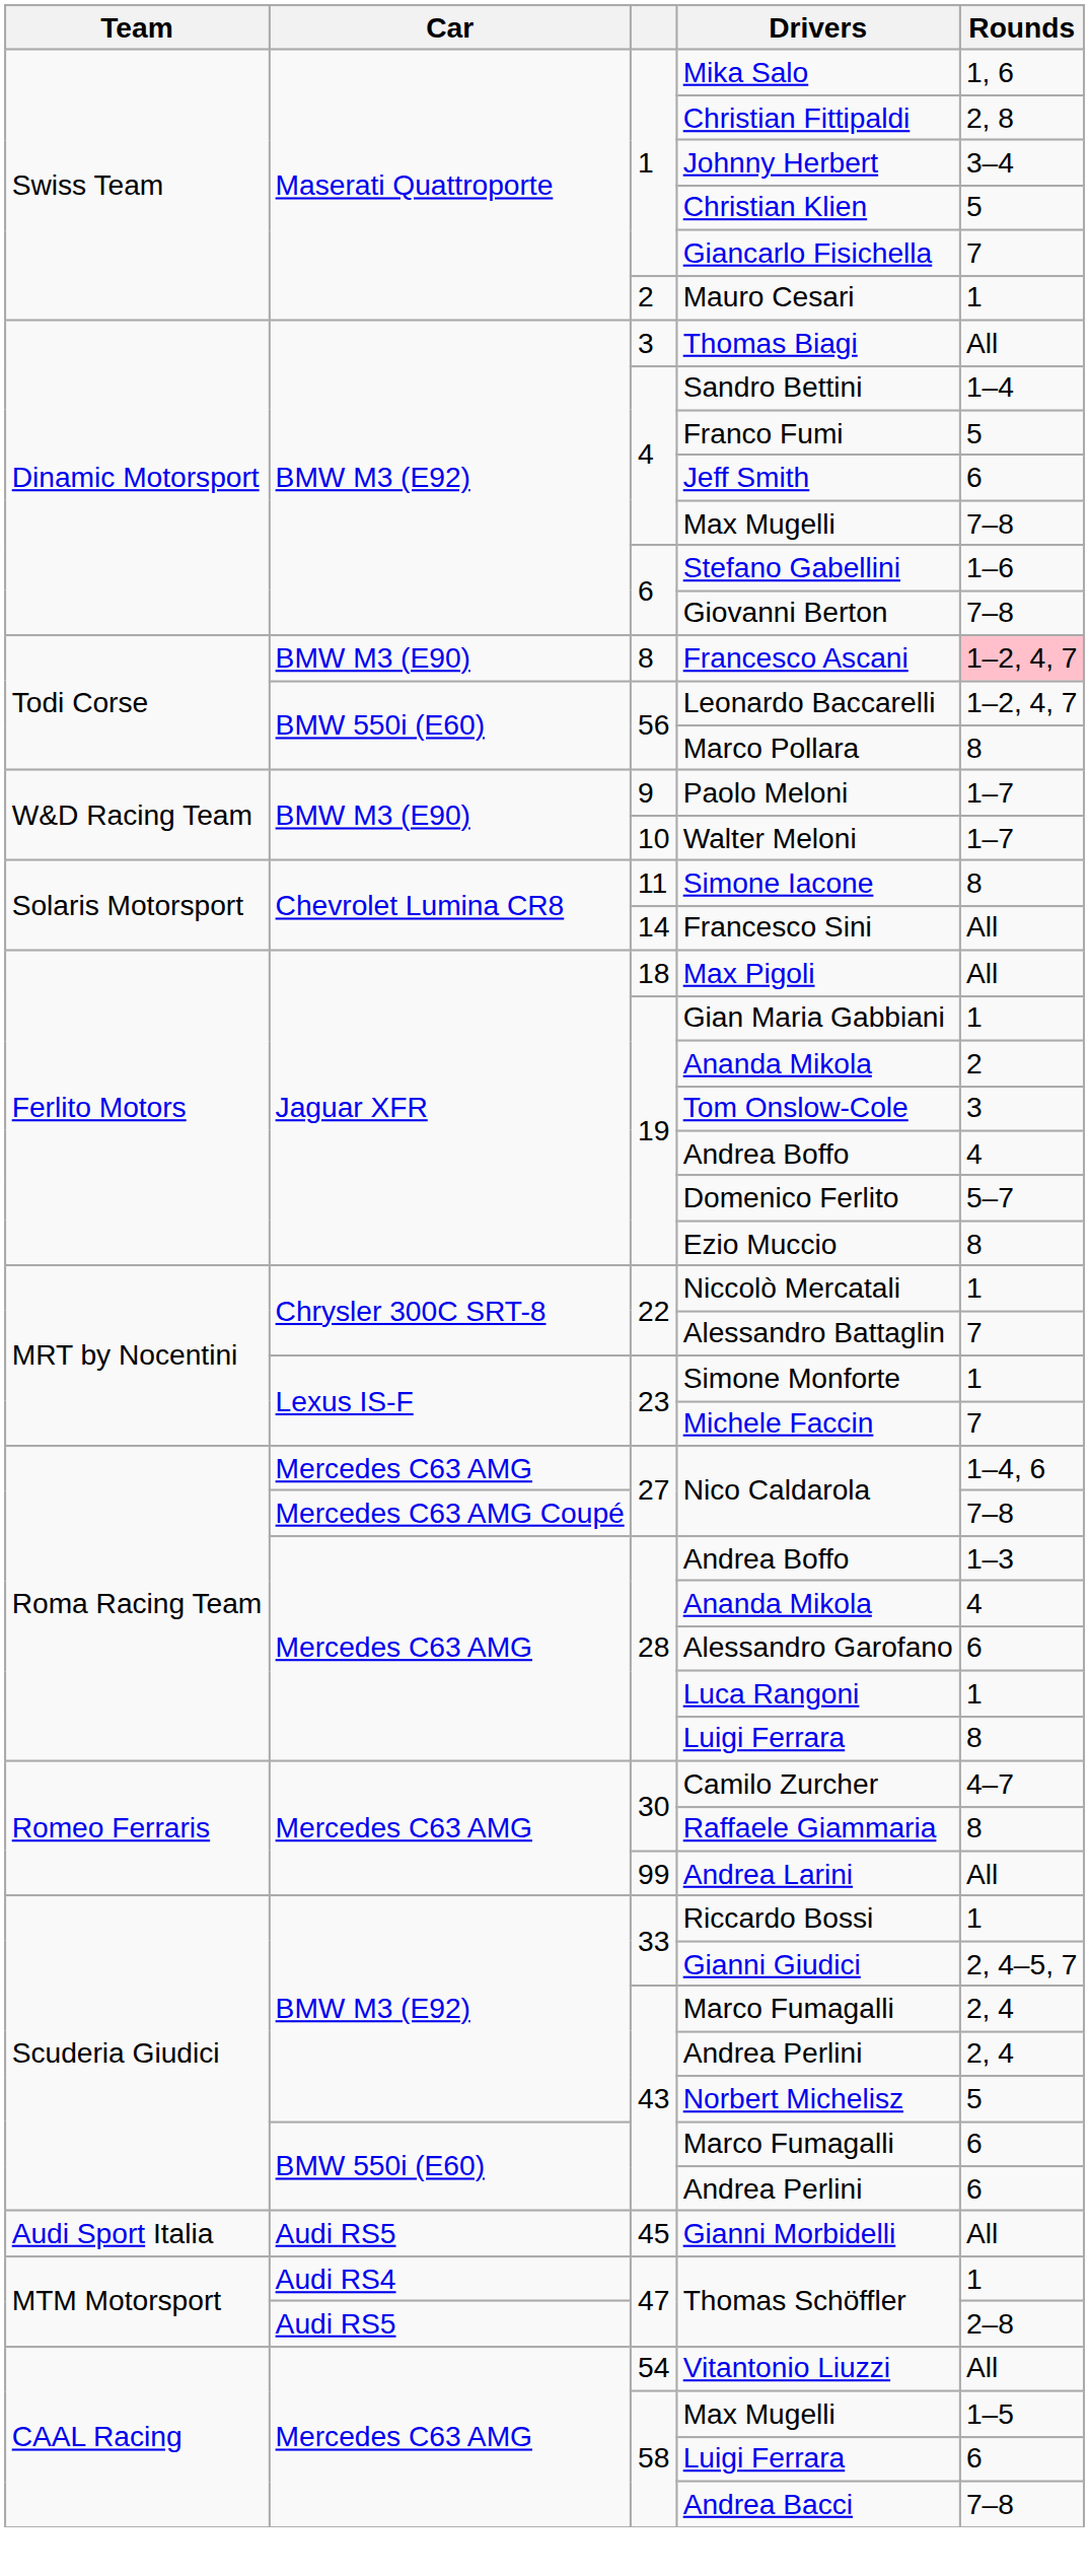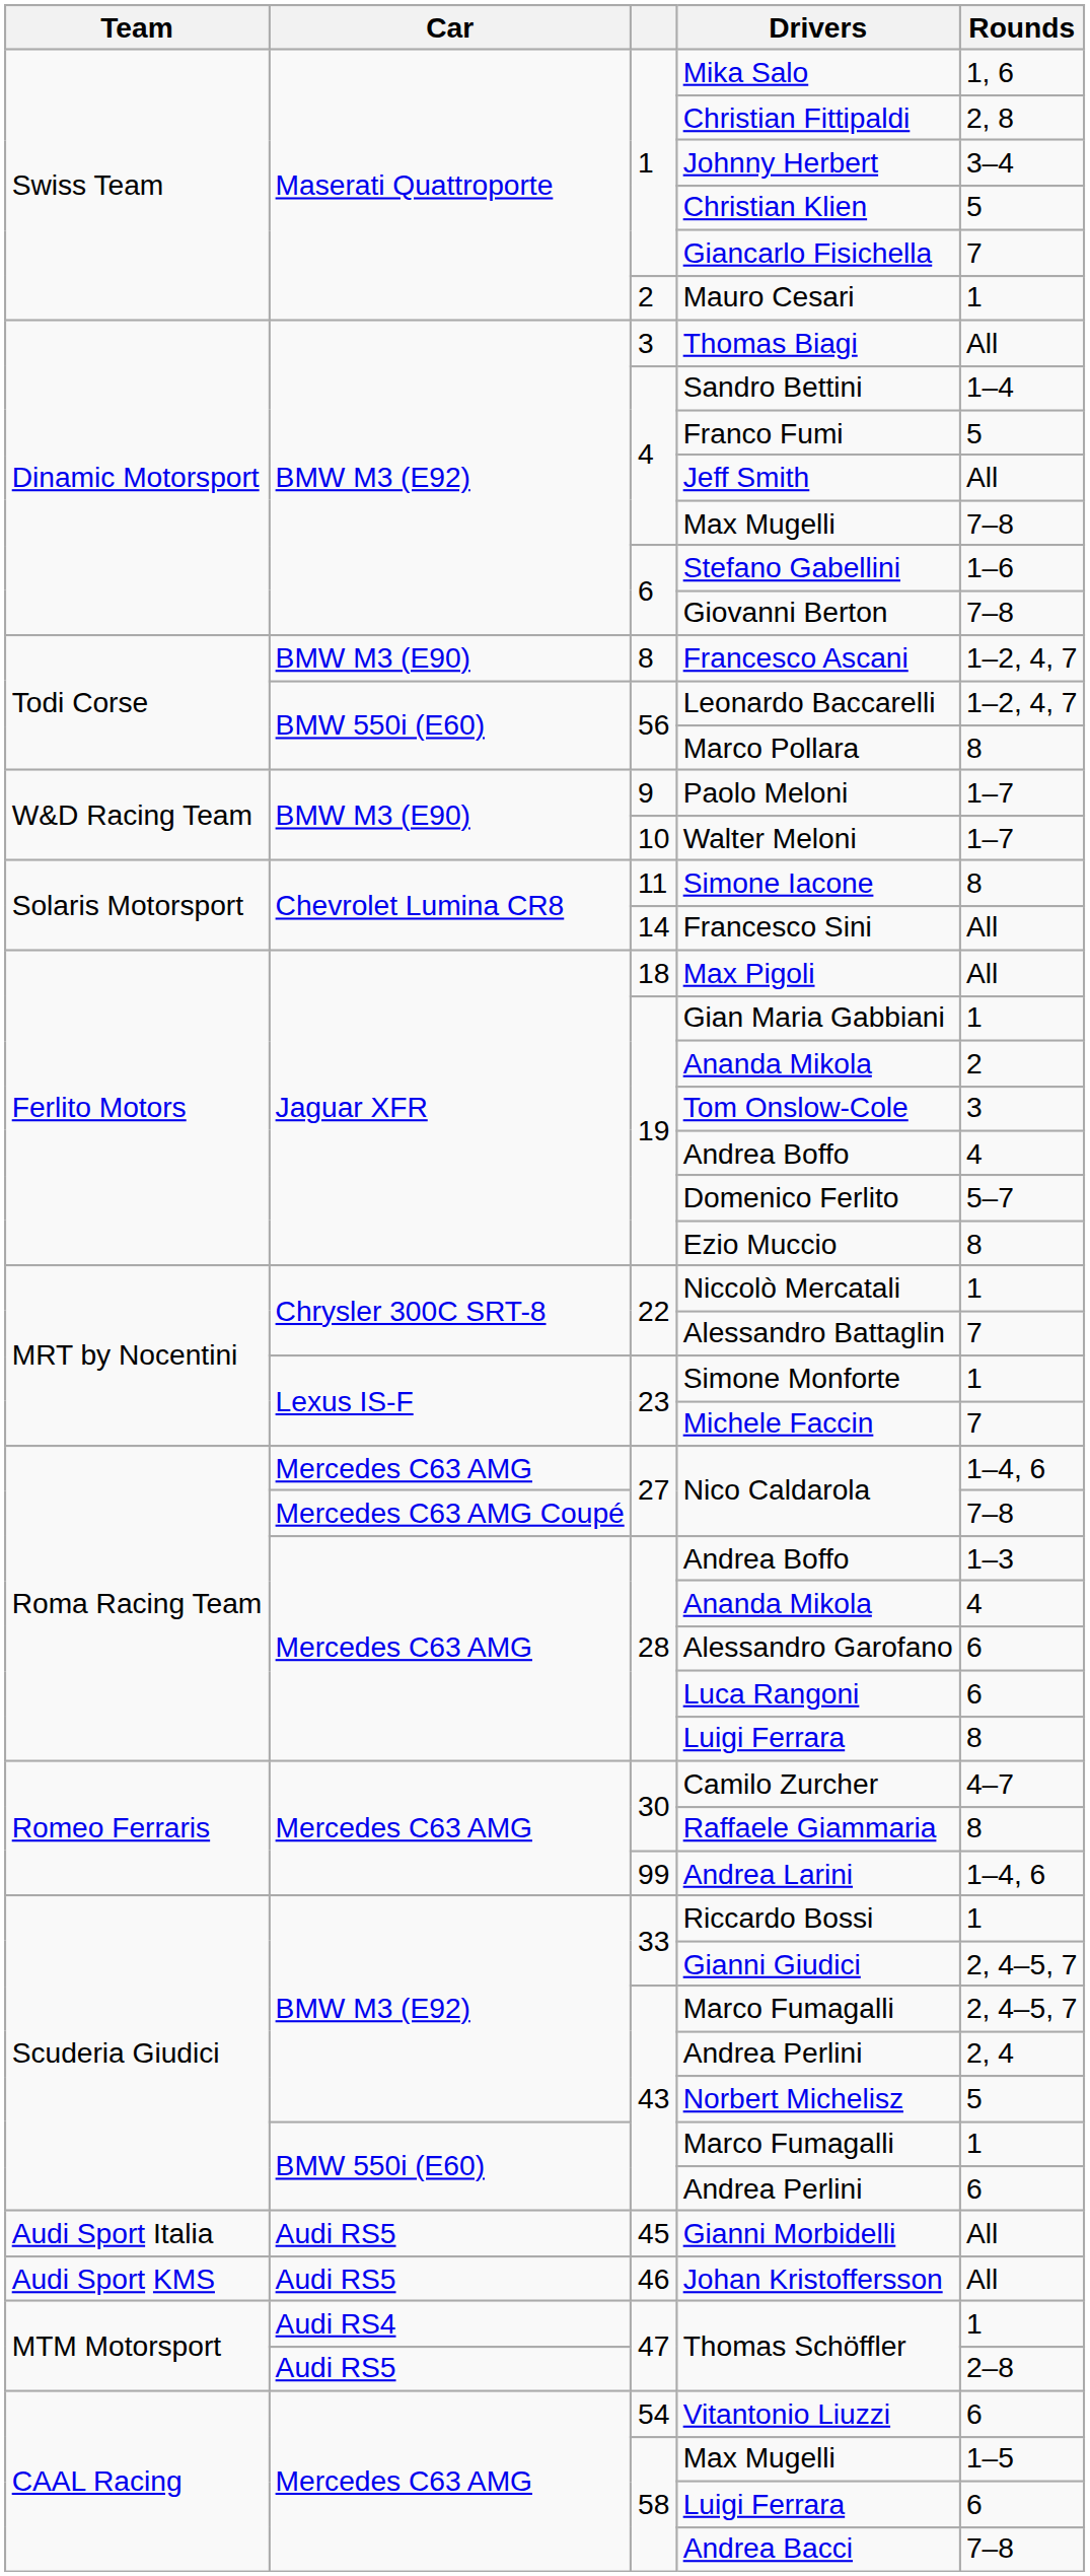Jeff Smith | Rounds: 6 -> All
Francesco Ascani | Rounds: pink background -> no background
Luca Rangoni | Rounds: 1 -> 6
Andrea Larini | Rounds: All -> 1–4, 6
BMW M3 (E92) / Marco Fumagalli | Rounds: 2, 4 -> 2, 4–5, 7
BMW 550i (E60) / Marco Fumagalli | Rounds: 6 -> 1
+ row: Audi Sport KMS | Audi RS5 | 46 | Johan Kristoffersson | All
Vitantonio Liuzzi | Rounds: All -> 6
